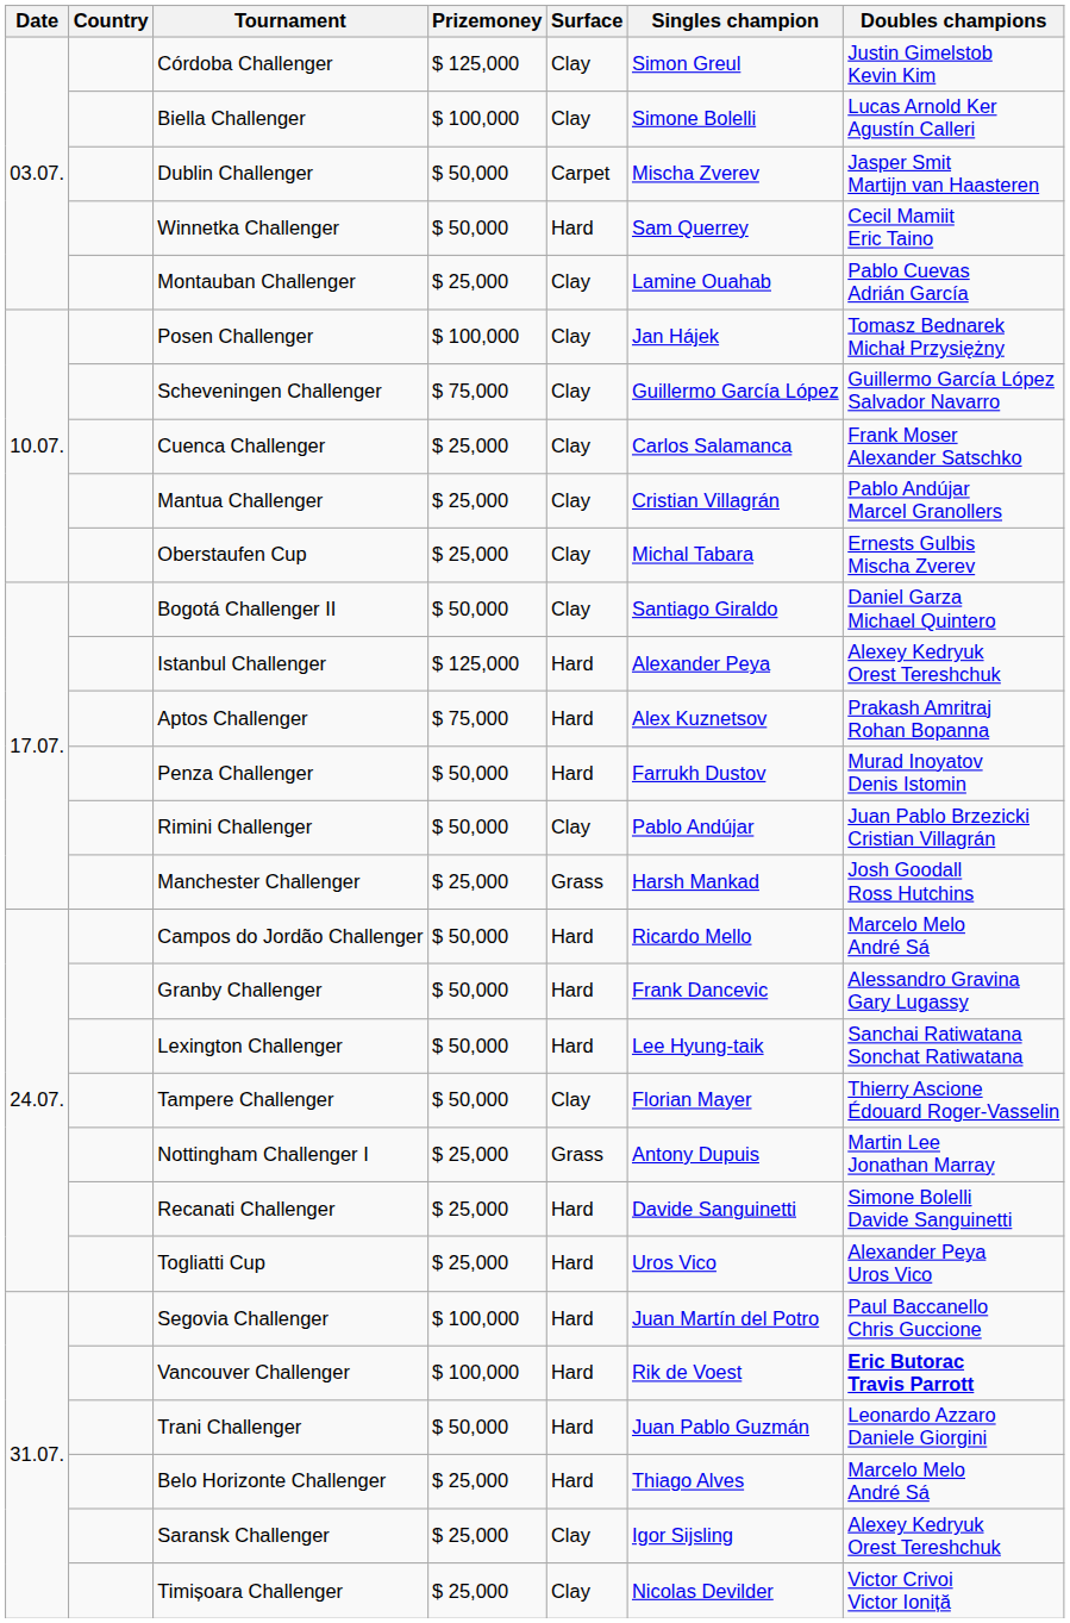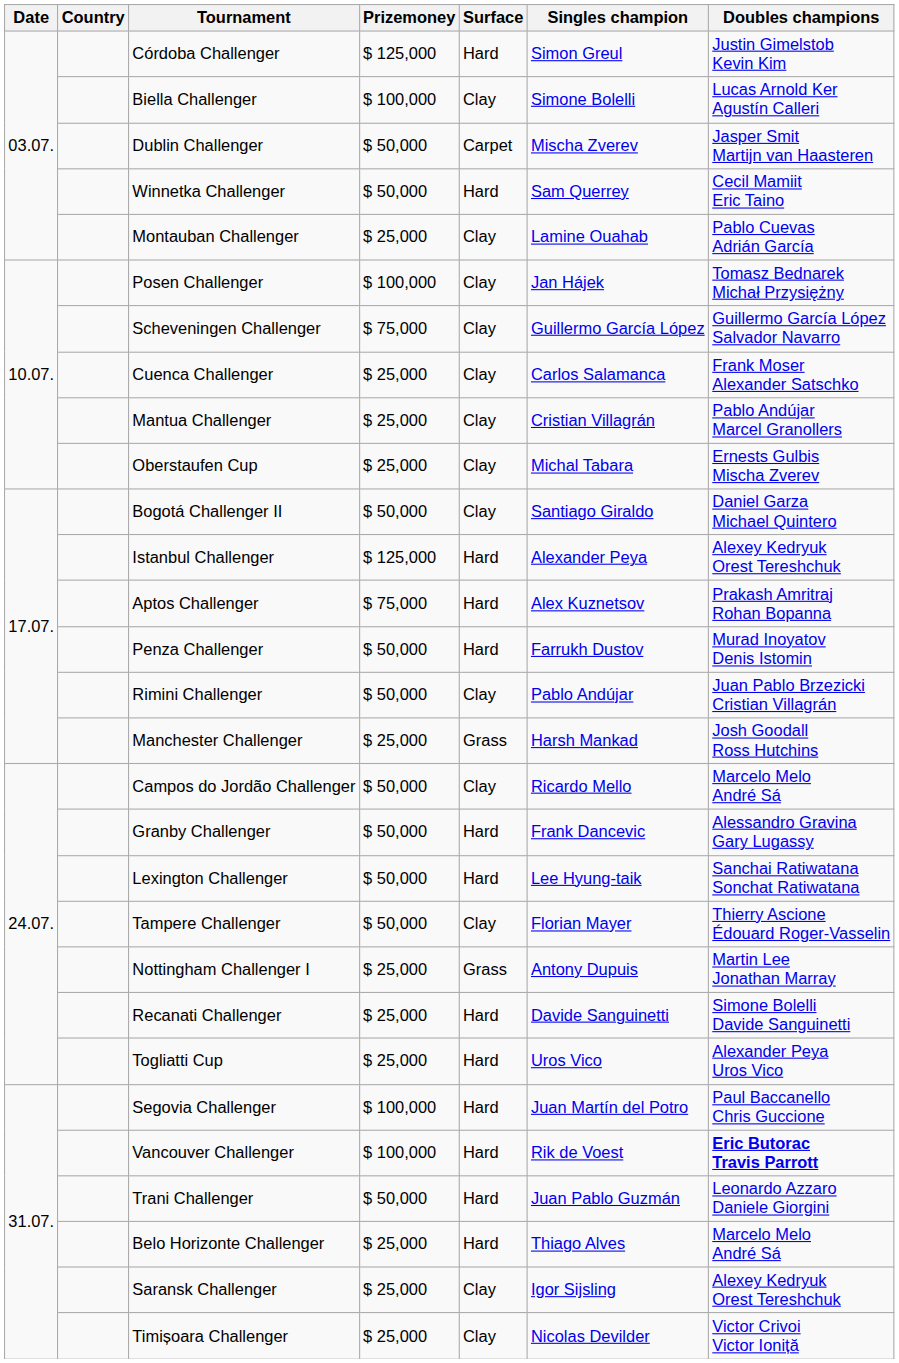Córdoba Challenger | Surface: Clay -> Hard
Campos do Jordão Challenger | Surface: Hard -> Clay
